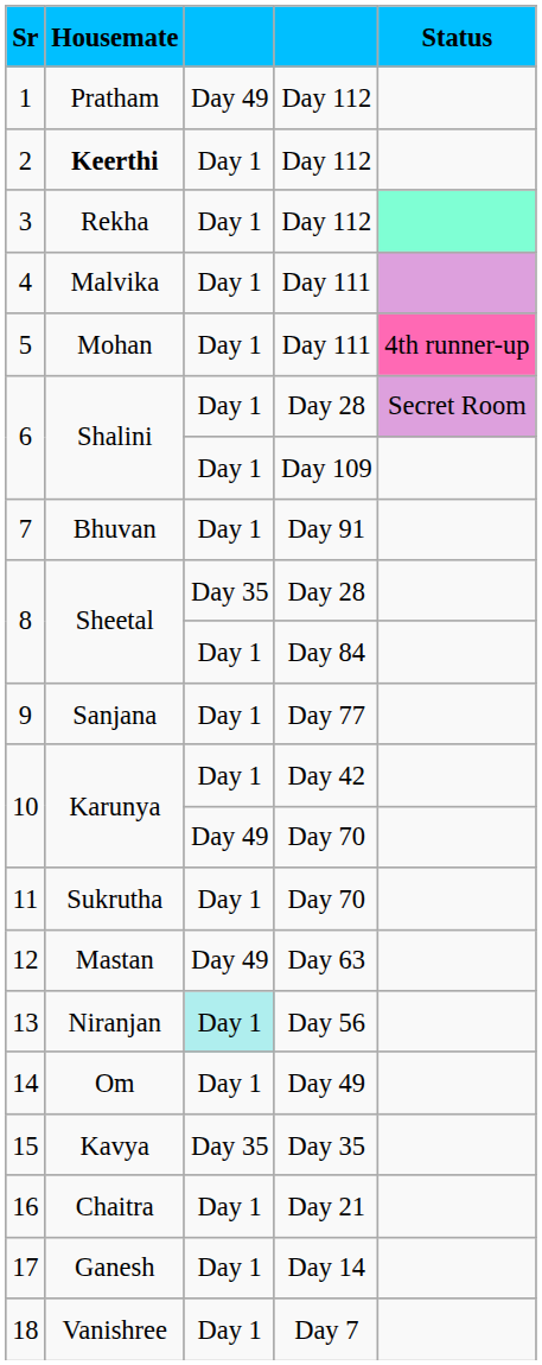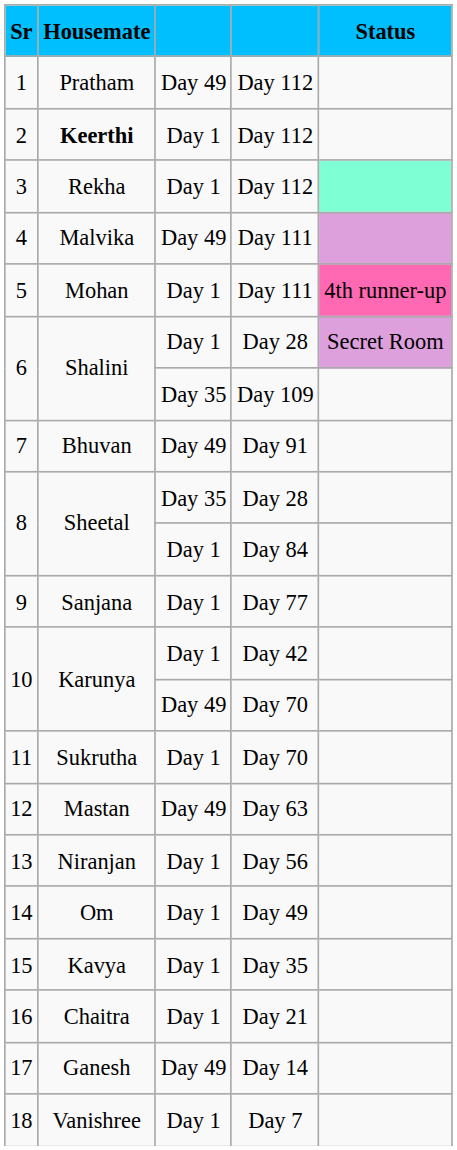4 | column 3: Day 1 -> Day 49
6 / Day 109 | column 3: Day 1 -> Day 35
7 | column 3: Day 1 -> Day 49
13 | column 3: paleturquoise background -> no background
15 | column 3: Day 35 -> Day 1
17 | column 3: Day 1 -> Day 49
